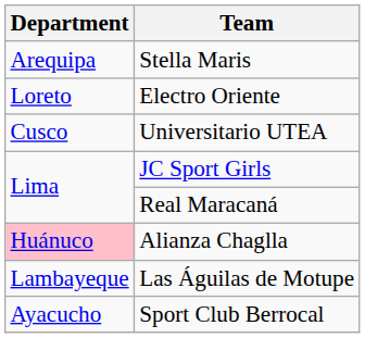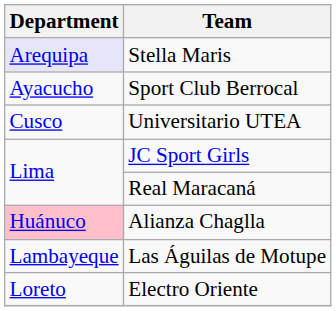Stella Maris | Department: no background -> lavender background
rows swapped: Sport Club Berrocal <-> Electro Oriente
